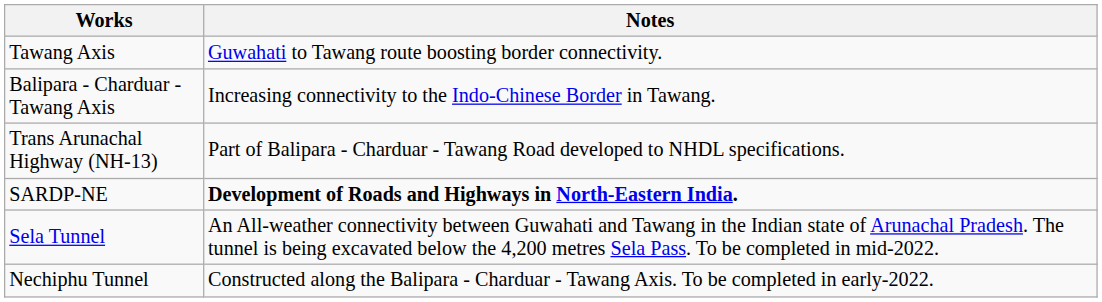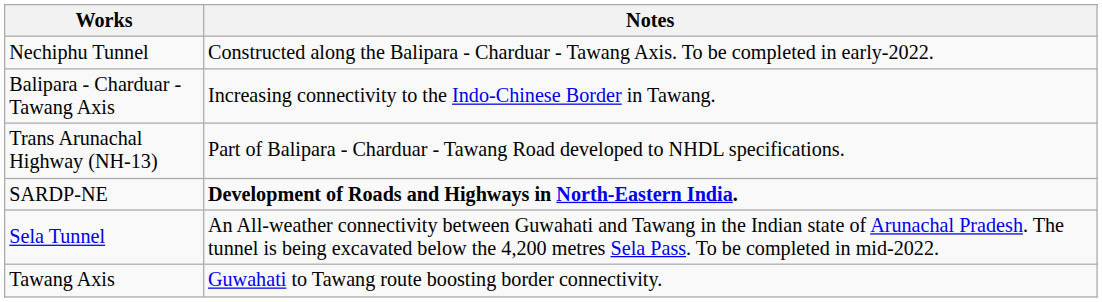rows swapped: Tawang Axis <-> Nechiphu Tunnel
